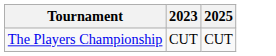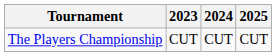+ column: 2024 | CUT
